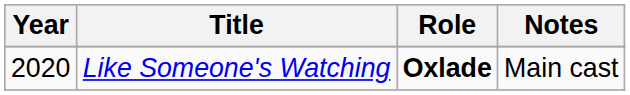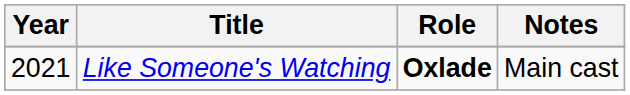Like Someone's Watching | Year: 2020 -> 2021
